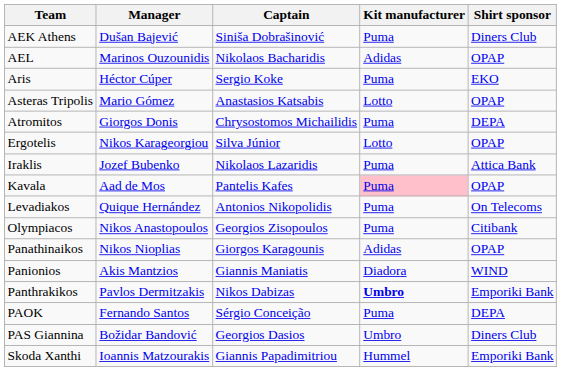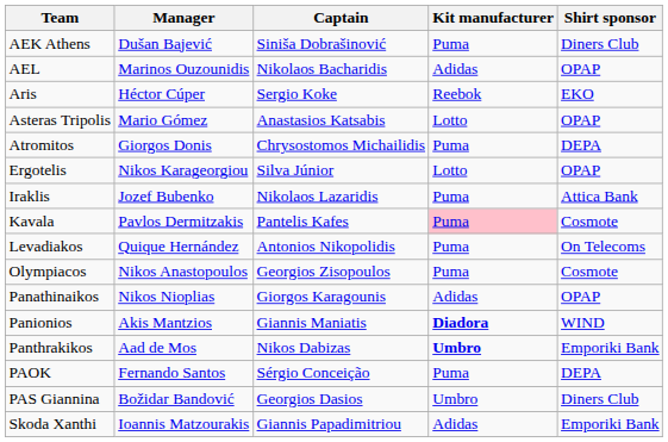Aris | Kit manufacturer: Puma -> Reebok
Kavala | Manager: Aad de Mos -> Pavlos Dermitzakis
Kavala | Shirt sponsor: OPAP -> Cosmote
Olympiacos | Shirt sponsor: Citibank -> Cosmote
Panionios | Kit manufacturer: normal -> bold
Panthrakikos | Manager: Pavlos Dermitzakis -> Aad de Mos
Skoda Xanthi | Kit manufacturer: Hummel -> Adidas
